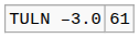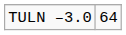TULN –3.0 | column 2: 61 -> 64
